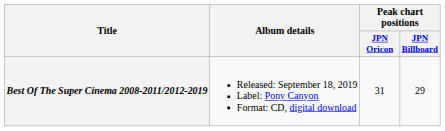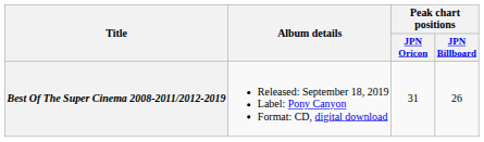Best Of The Super Cinema 2008-2011/2012-2019 | Peak chart positions / JPN Billboard: 29 -> 26
